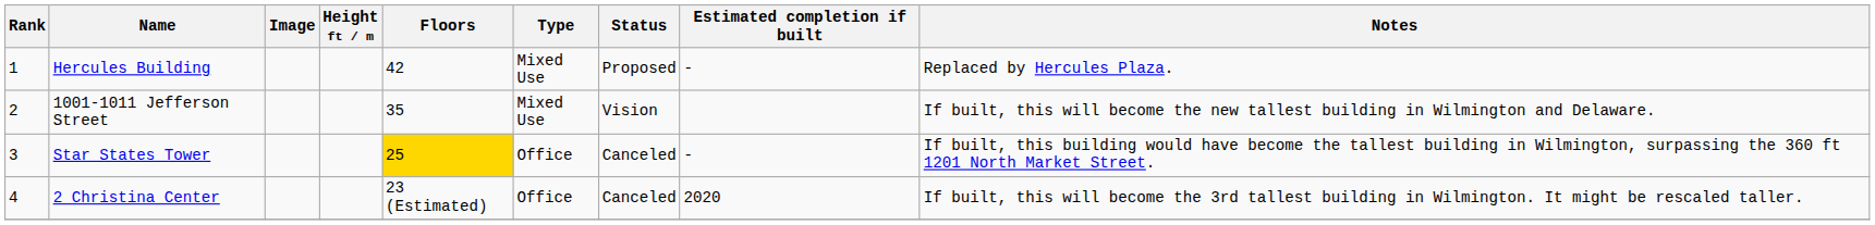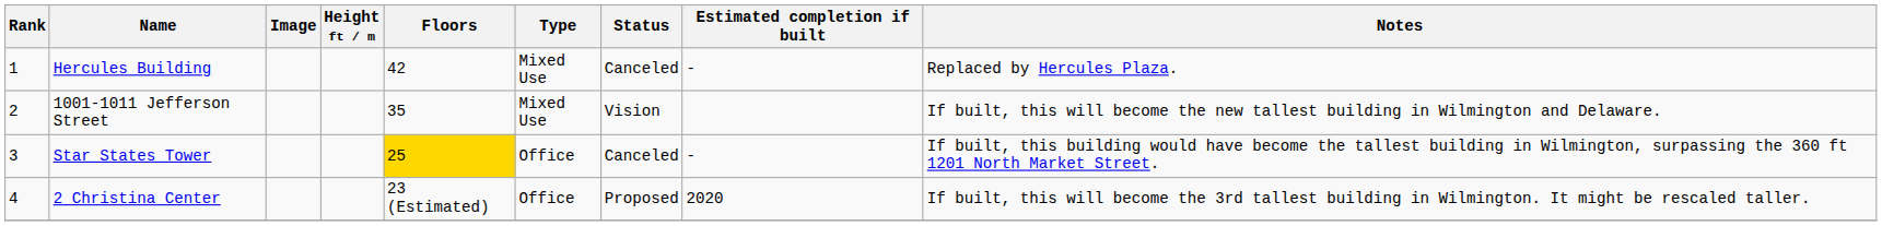Hercules Building | Status: Proposed -> Canceled
2 Christina Center | Status: Canceled -> Proposed
